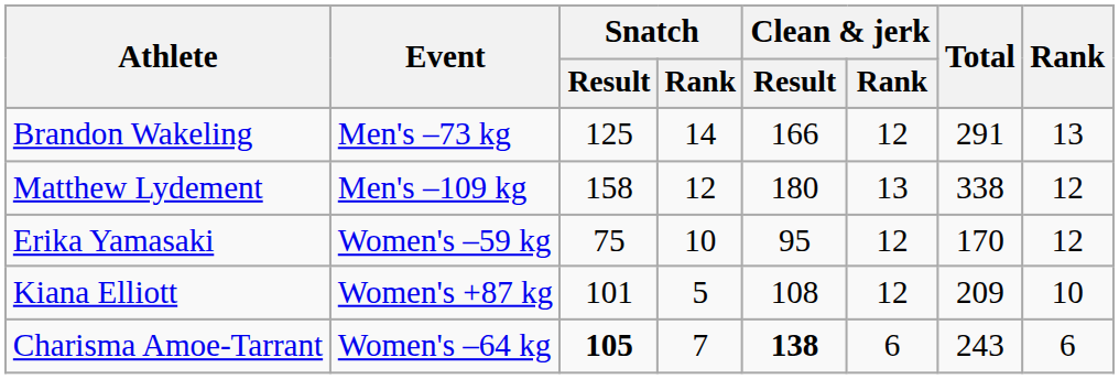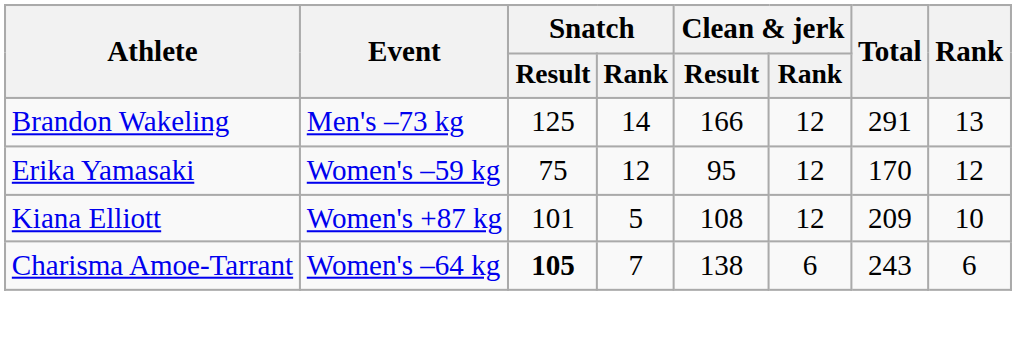- row: Matthew Lydement | Men's –109 kg | 158 | 12 | 180 | 13 | 338 | 12
Erika Yamasaki | Snatch / Rank: 10 -> 12
Charisma Amoe-Tarrant | Clean & jerk / Result: bold -> normal
